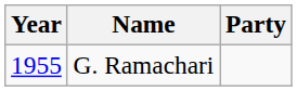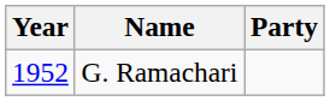G. Ramachari | Year: 1955 -> 1952
